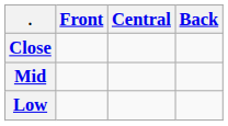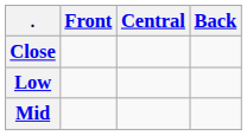rows swapped: Mid <-> Low
